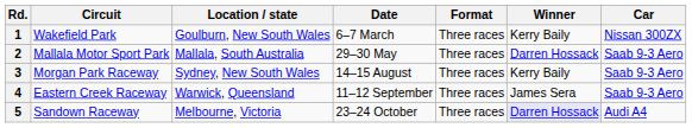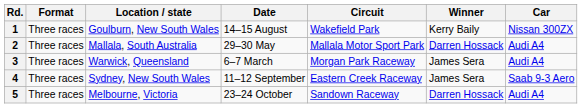columns swapped: Circuit <-> Format
1 | Date: 6–7 March -> 14–15 August
2 | Car: Saab 9-3 Aero -> Audi A4
3 | Location / state: Sydney, New South Wales -> Warwick, Queensland
3 | Date: 14–15 August -> 6–7 March
3 | Winner: Kerry Baily -> James Sera
3 | Car: Saab 9-3 Aero -> Audi A4
4 | Location / state: Warwick, Queensland -> Sydney, New South Wales
5 | Winner: lavender background -> no background
